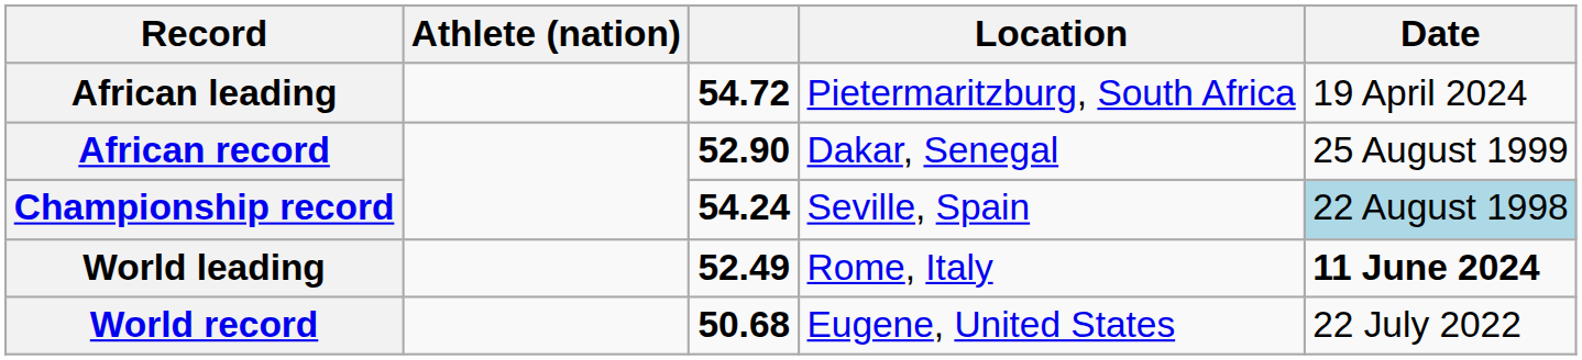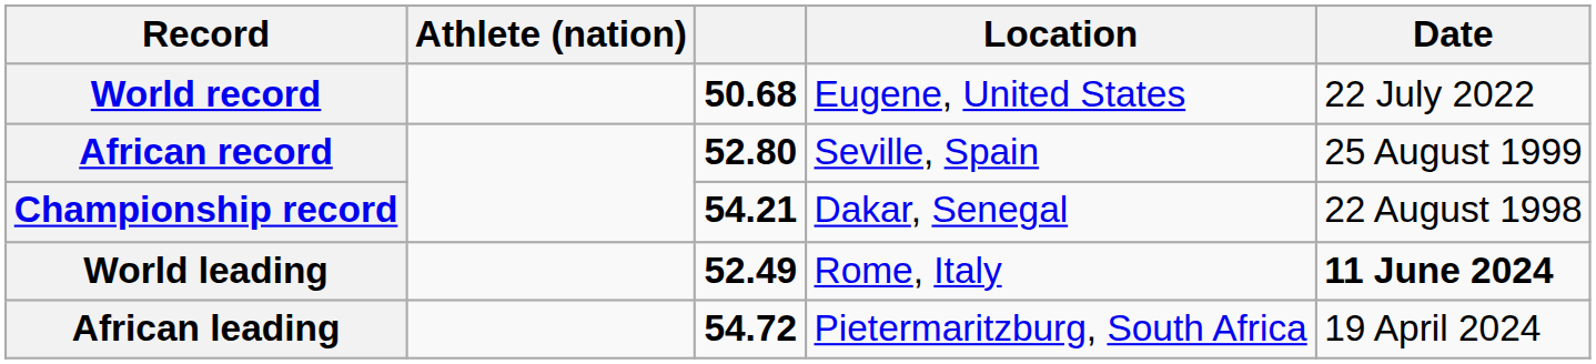rows swapped: World record <-> African leading
African record | column 3: 52.90 -> 52.80
African record | Location: Dakar, Senegal -> Seville, Spain
Championship record | column 3: 54.24 -> 54.21
Championship record | Location: Seville, Spain -> Dakar, Senegal
Championship record | Date: lightblue background -> no background
